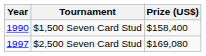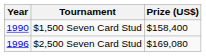$2,500 Seven Card Stud | Year: 1997 -> 1996
